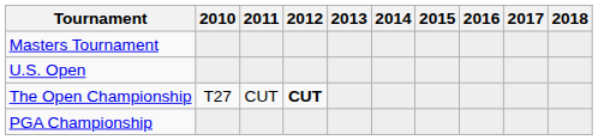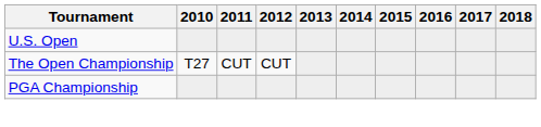- row: Masters Tournament
The Open Championship | 2012: bold -> normal
